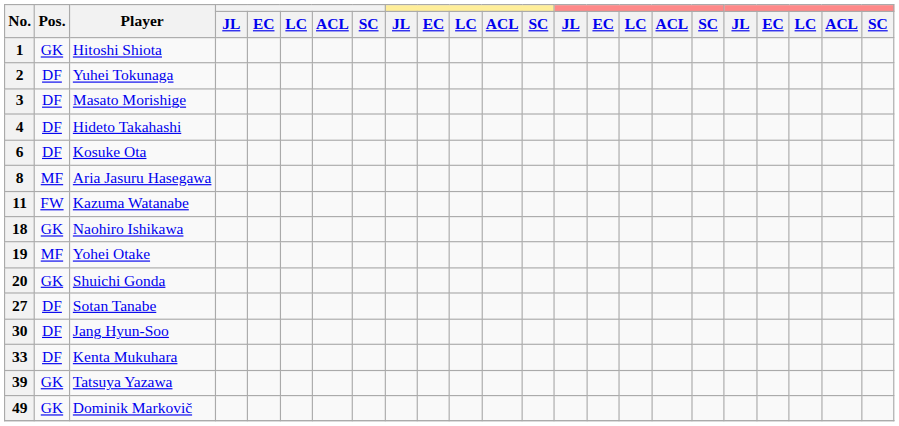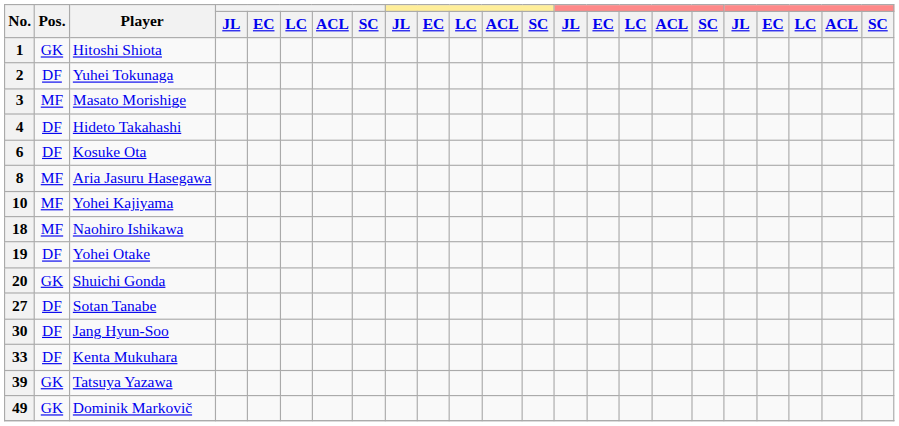3 | Pos.: DF -> MF
+ row: 10 | MF | Yohei Kajiyama
- row: 11 | FW | Kazuma Watanabe
18 | Pos.: GK -> MF
19 | Pos.: MF -> DF
